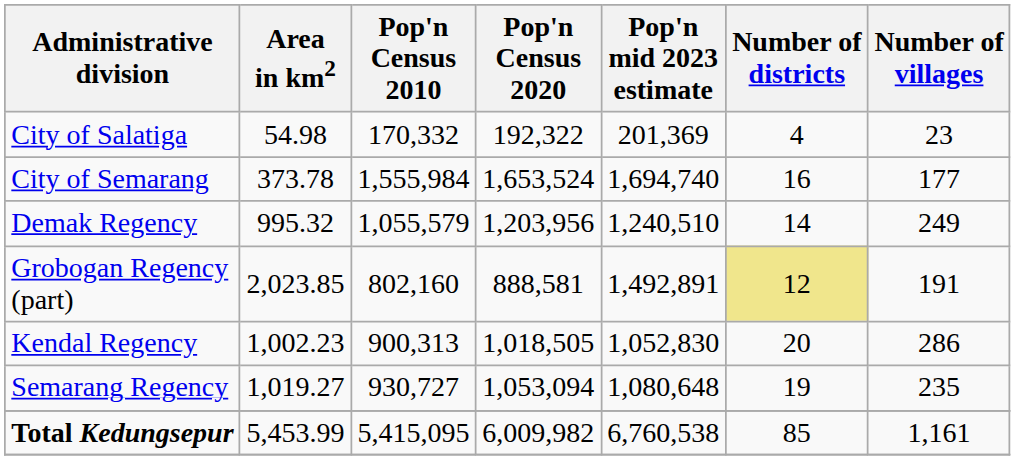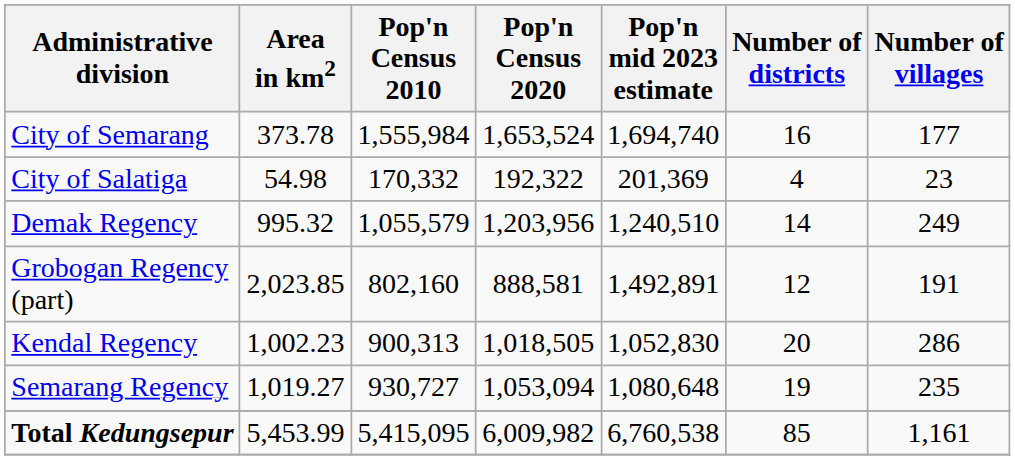rows swapped: City of Semarang <-> City of Salatiga
Grobogan Regency (part) | Number of districts: khaki background -> no background
